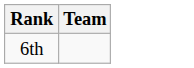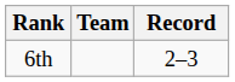+ column: Record | 2–3
